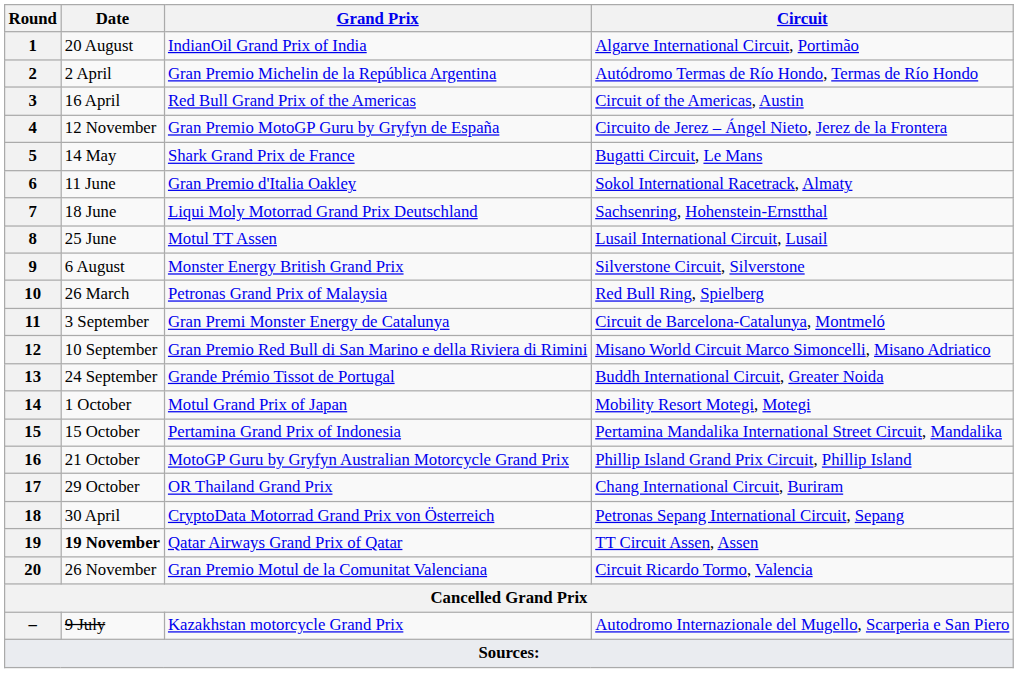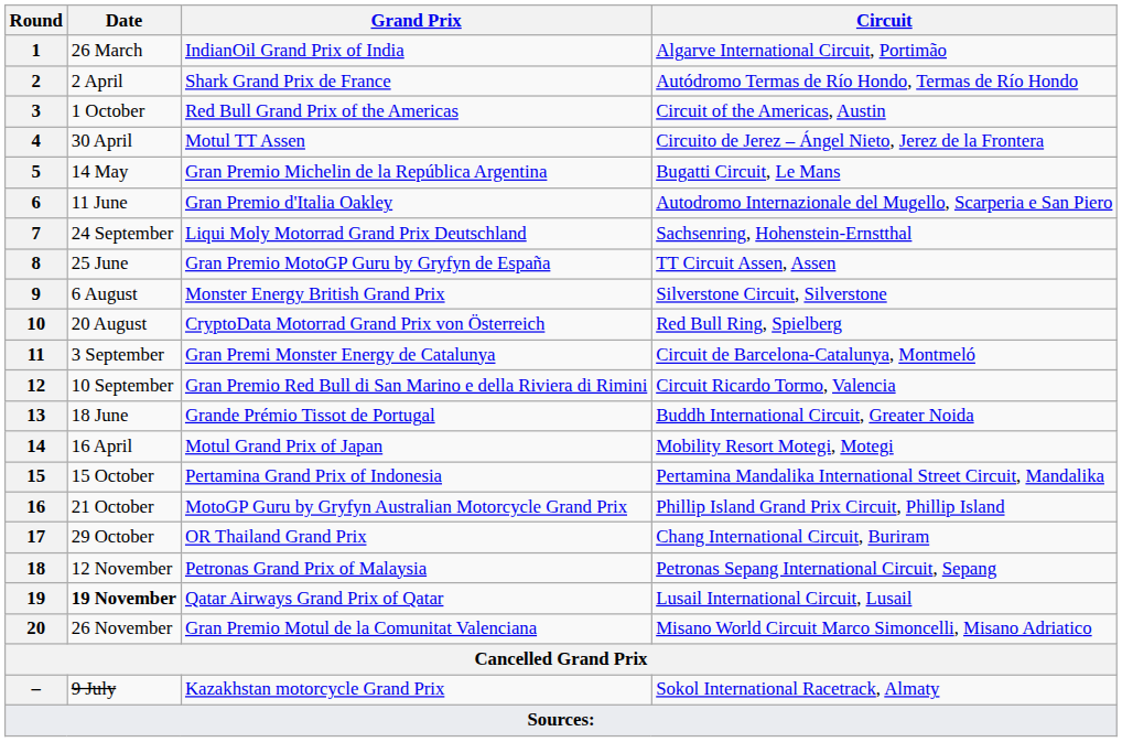1 | Date: 20 August -> 26 March
2 | Grand Prix: Gran Premio Michelin de la República Argentina -> Shark Grand Prix de France
3 | Date: 16 April -> 1 October
4 | Date: 12 November -> 30 April
4 | Grand Prix: Gran Premio MotoGP Guru by Gryfyn de España -> Motul TT Assen
5 | Grand Prix: Shark Grand Prix de France -> Gran Premio Michelin de la República Argentina
6 | Circuit: Sokol International Racetrack, Almaty -> Autodromo Internazionale del Mugello, Scarperia e San Piero
7 | Date: 18 June -> 24 September
8 | Grand Prix: Motul TT Assen -> Gran Premio MotoGP Guru by Gryfyn de España
8 | Circuit: Lusail International Circuit, Lusail -> TT Circuit Assen, Assen
10 | Date: 26 March -> 20 August
10 | Grand Prix: Petronas Grand Prix of Malaysia -> CryptoData Motorrad Grand Prix von Österreich
12 | Circuit: Misano World Circuit Marco Simoncelli, Misano Adriatico -> Circuit Ricardo Tormo, Valencia
13 | Date: 24 September -> 18 June
14 | Date: 1 October -> 16 April
18 | Date: 30 April -> 12 November
18 | Grand Prix: CryptoData Motorrad Grand Prix von Österreich -> Petronas Grand Prix of Malaysia
19 | Circuit: TT Circuit Assen, Assen -> Lusail International Circuit, Lusail
20 | Circuit: Circuit Ricardo Tormo, Valencia -> Misano World Circuit Marco Simoncelli, Misano Adriatico
– | Circuit: Autodromo Internazionale del Mugello, Scarperia e San Piero -> Sokol International Racetrack, Almaty
